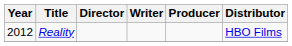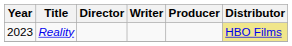Reality | Year: 2012 -> 2023
Reality | Distributor: no background -> khaki background
